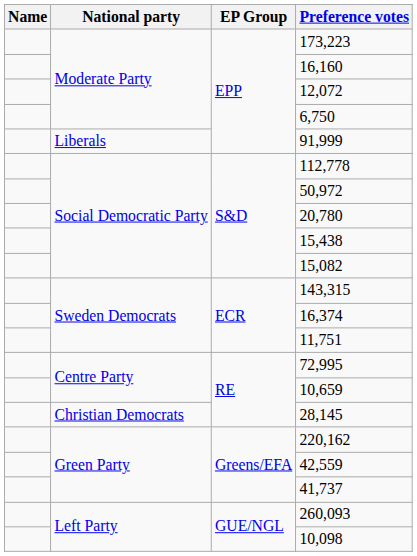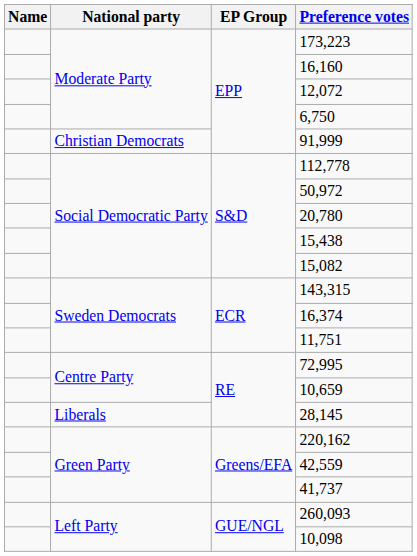91,999 | National party: Liberals -> Christian Democrats
28,145 | National party: Christian Democrats -> Liberals
